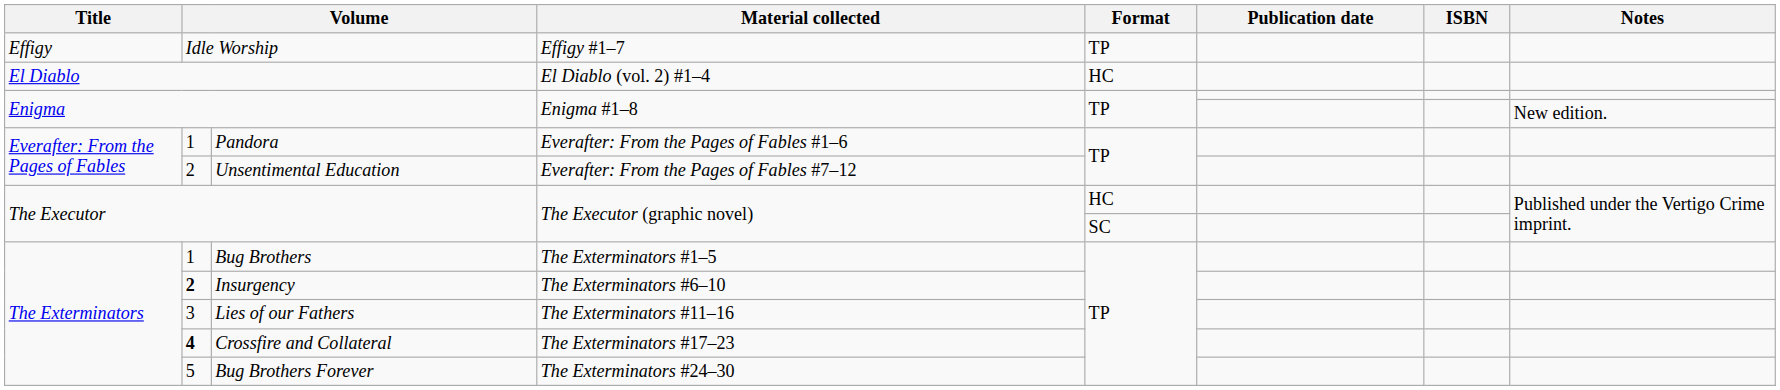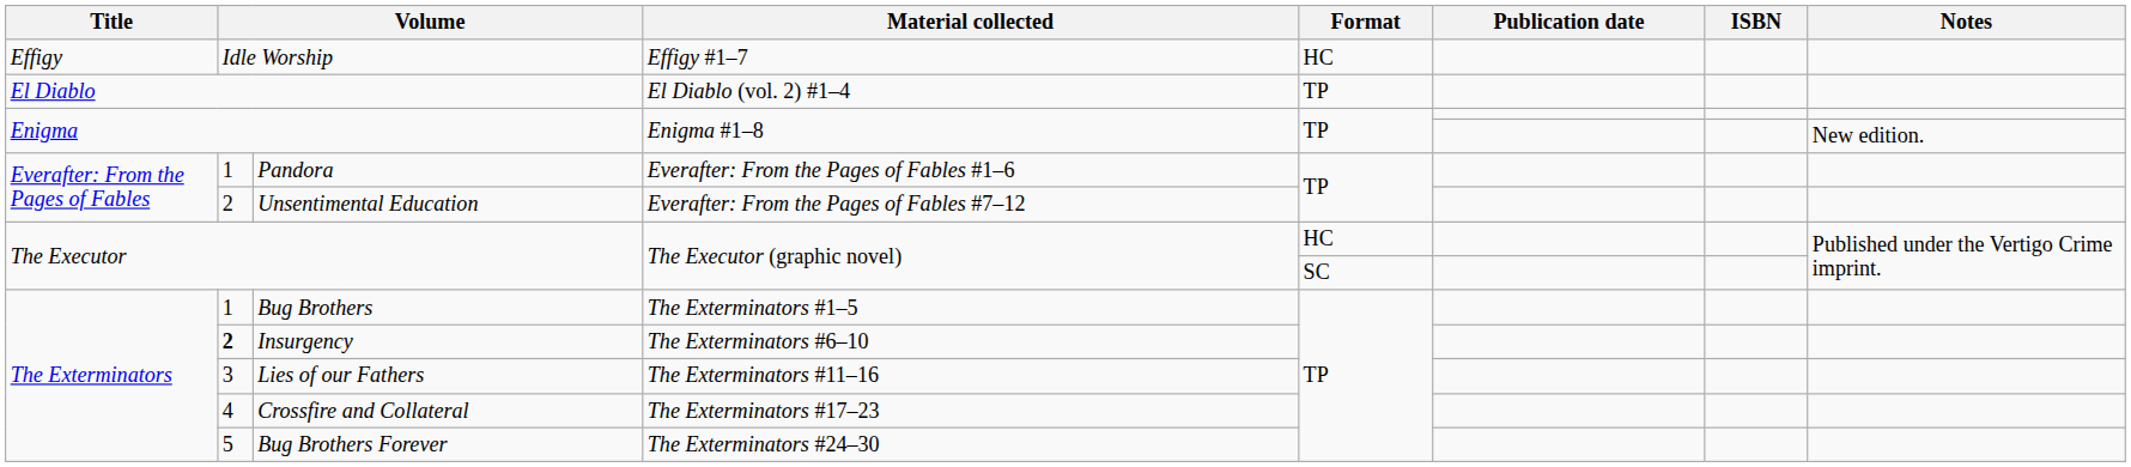Idle Worship | Format: TP -> HC
El Diablo | Format: HC -> TP
Crossfire and Collateral | column 2: bold -> normal
